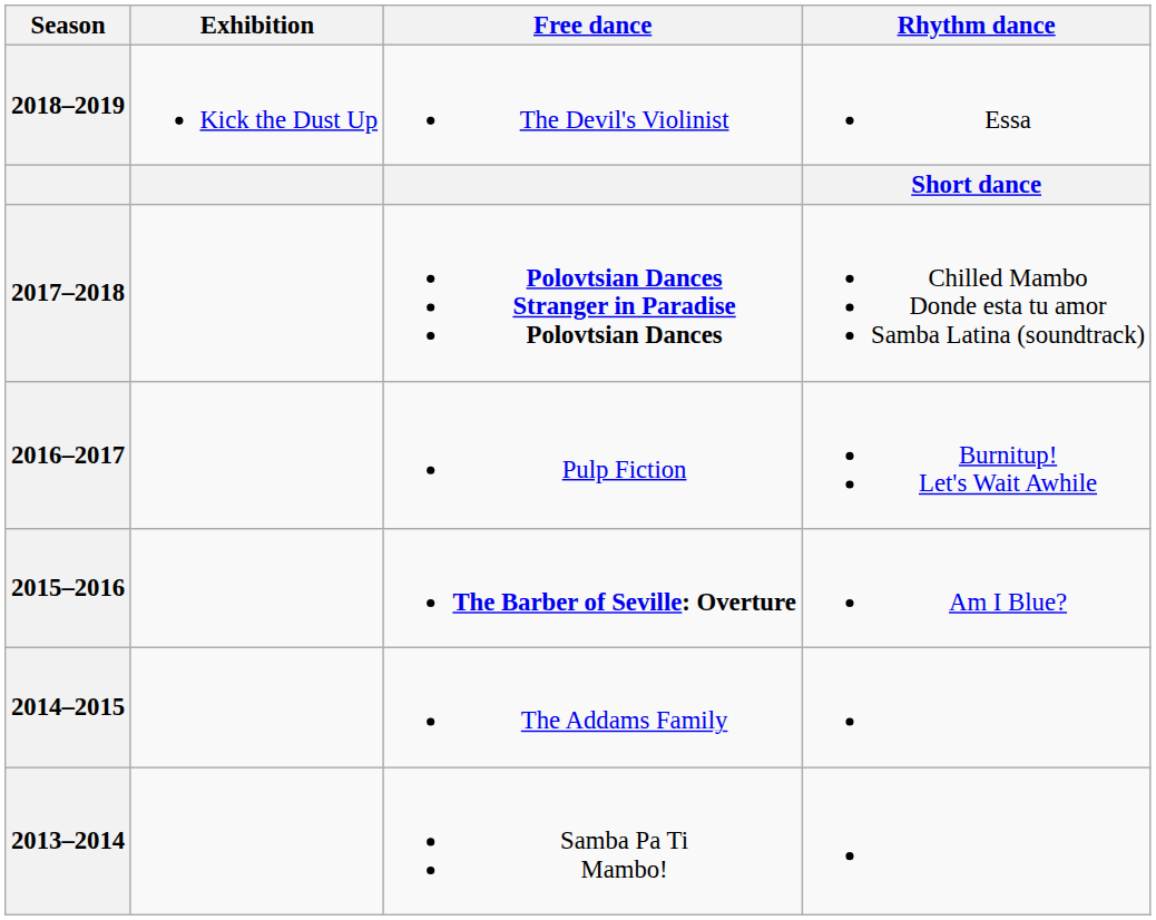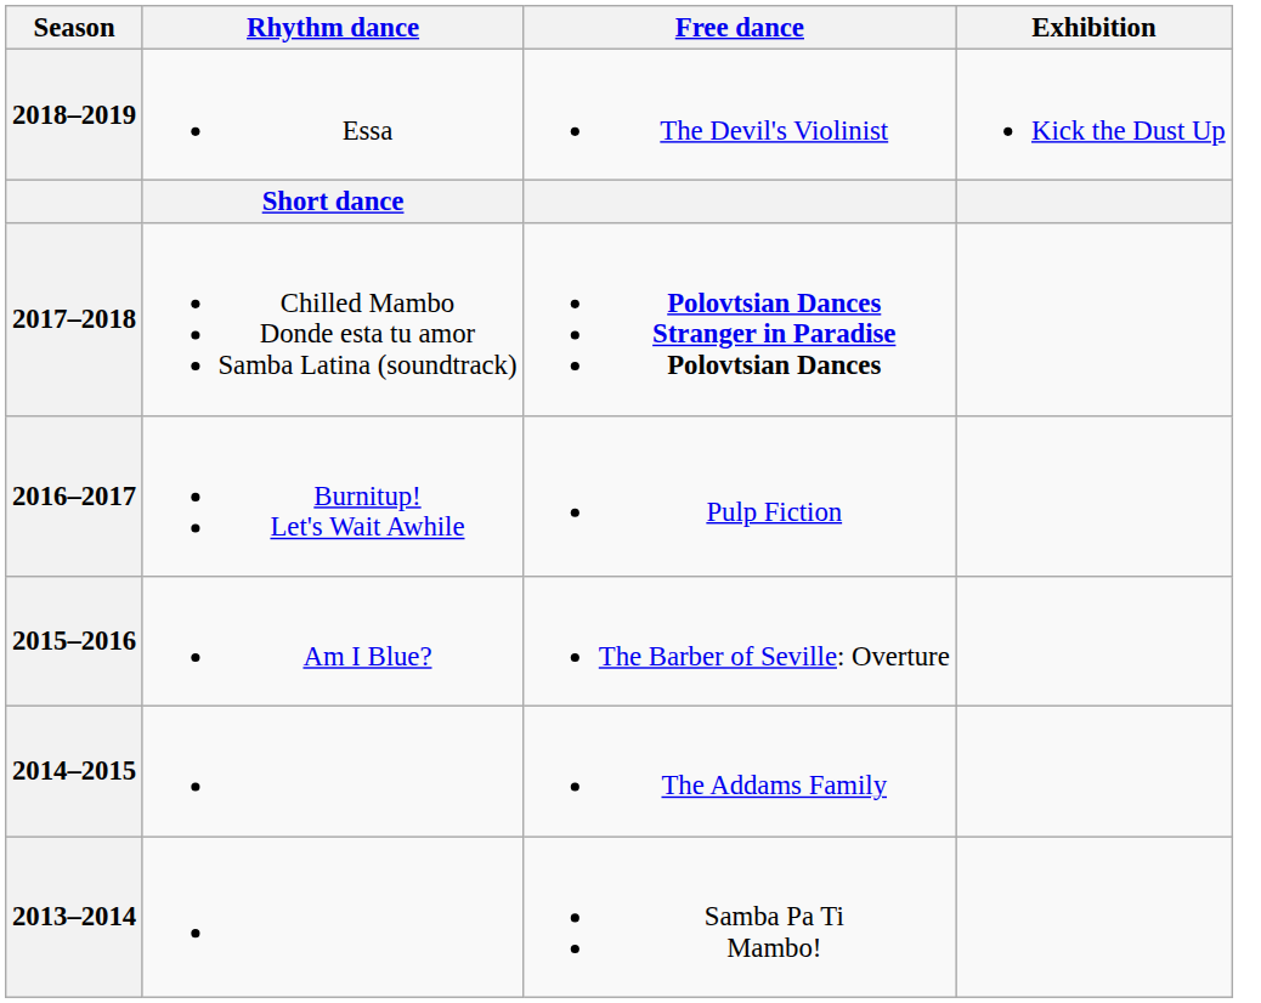columns swapped: Rhythm dance <-> Exhibition
2015–2016 | Free dance: bold -> normal
